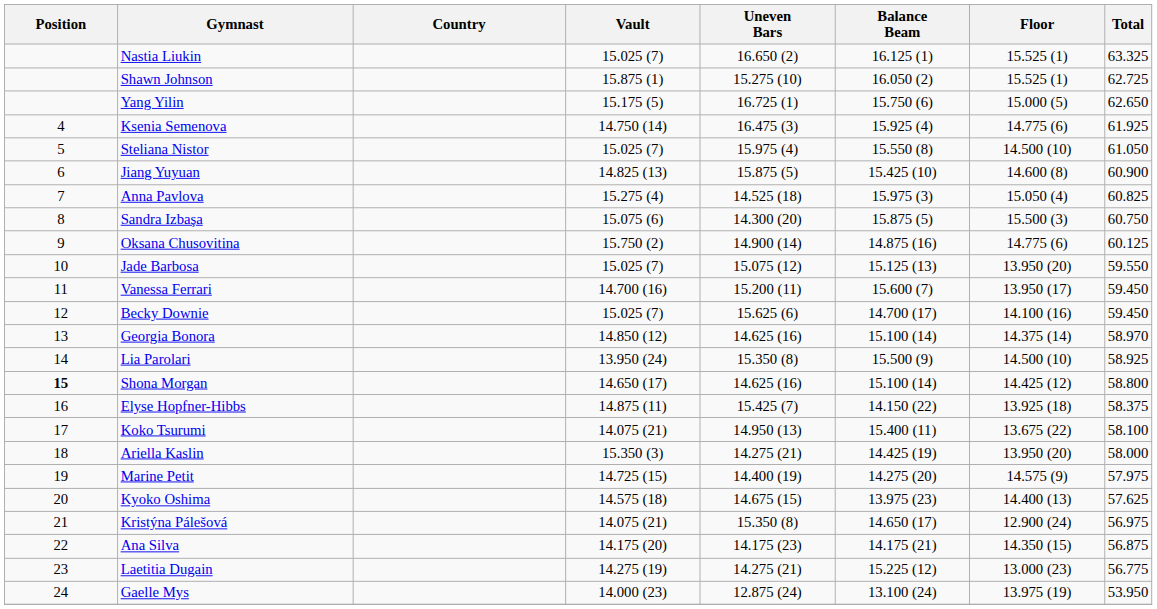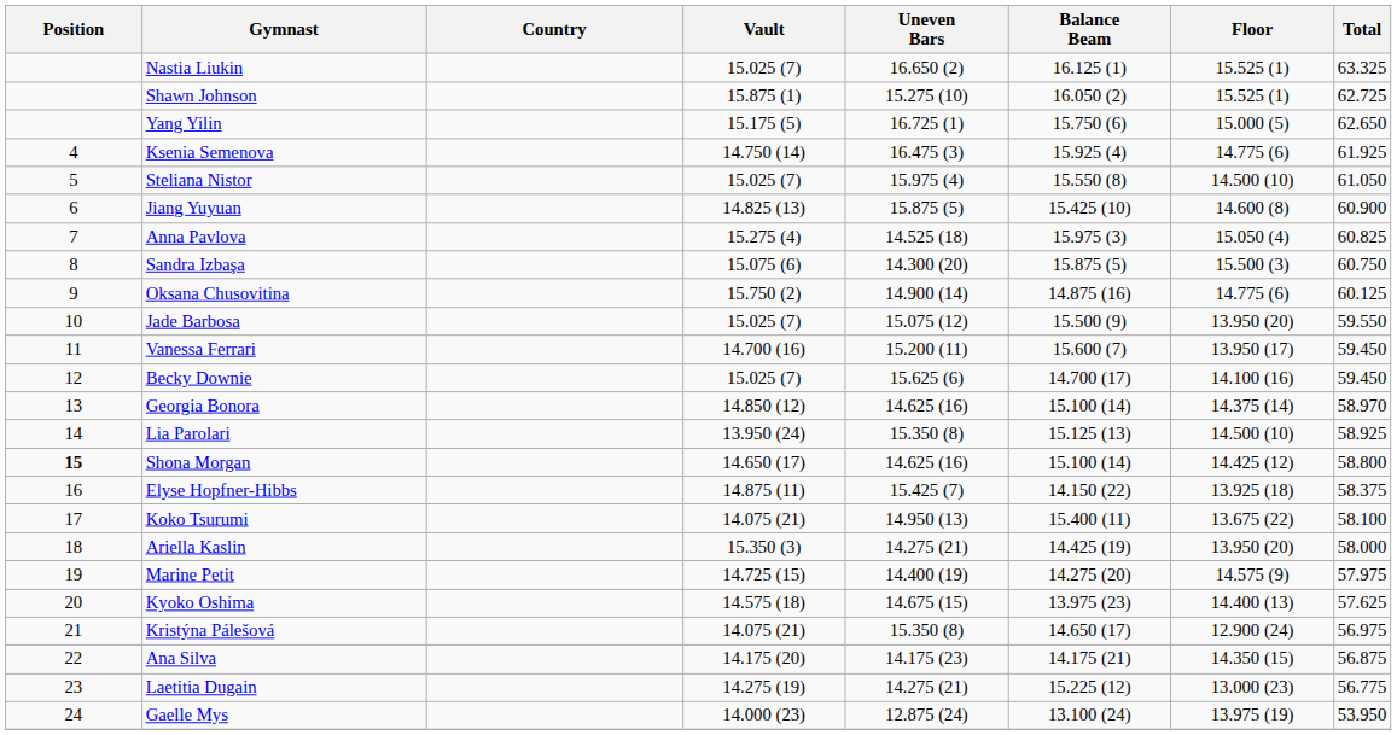Jade Barbosa | Balance Beam: 15.125 (13) -> 15.500 (9)
Lia Parolari | Balance Beam: 15.500 (9) -> 15.125 (13)
